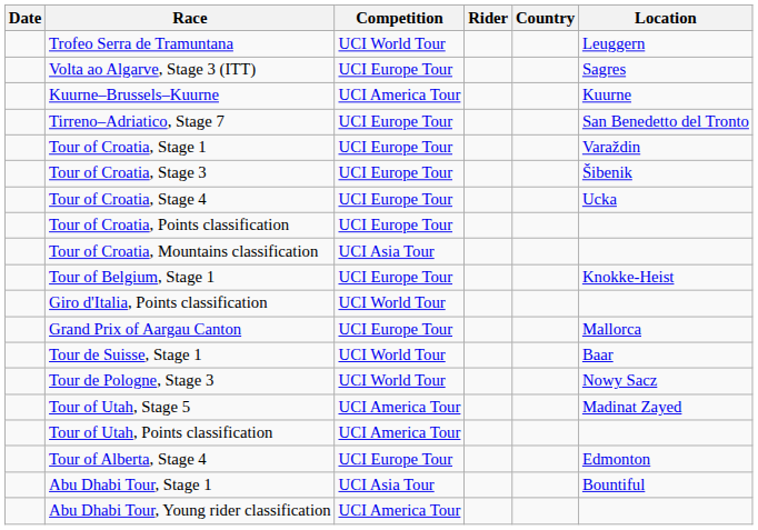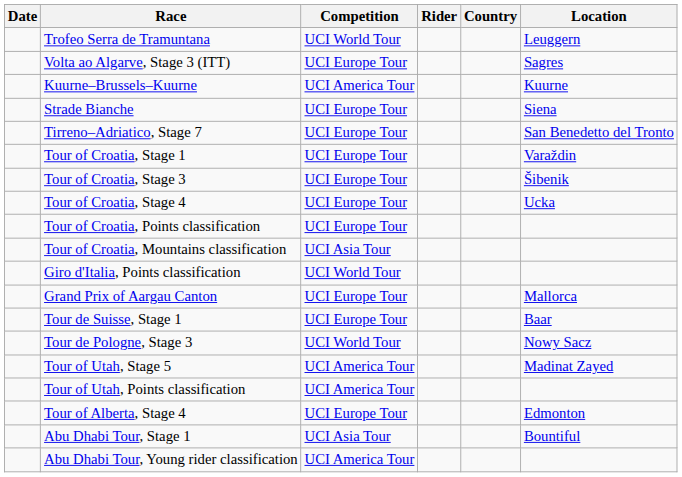+ row: Strade Bianche | UCI Europe Tour | Siena
- row: Tour of Belgium, Stage 1 | UCI Europe Tour | Knokke-Heist
Tour de Suisse, Stage 1 | Competition: UCI World Tour -> UCI Europe Tour
